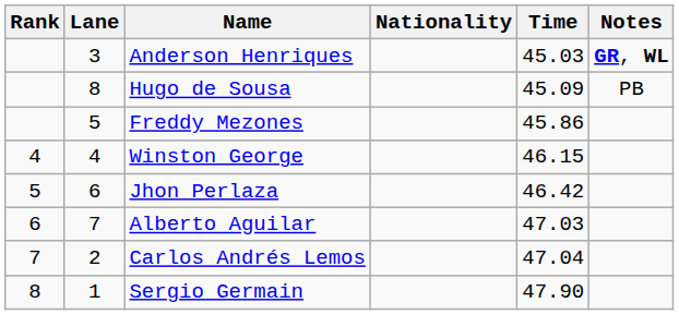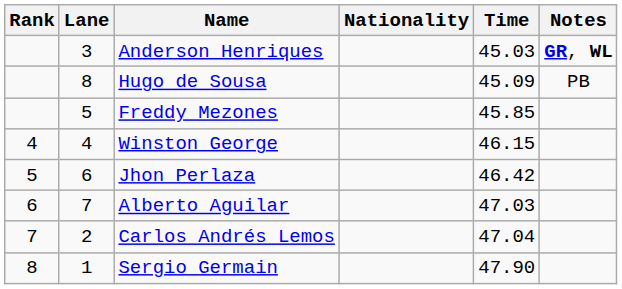Freddy Mezones | Time: 45.86 -> 45.85
